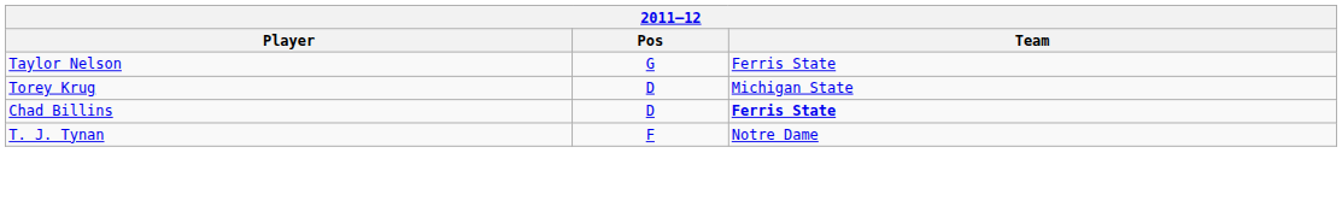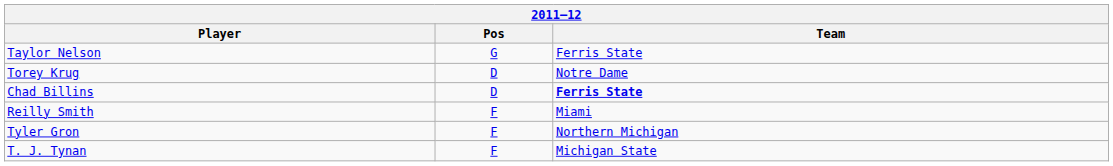Torey Krug | Team: Michigan State -> Notre Dame
+ row: Reilly Smith | F | Miami
+ row: Tyler Gron | F | Northern Michigan
T. J. Tynan | Team: Notre Dame -> Michigan State
